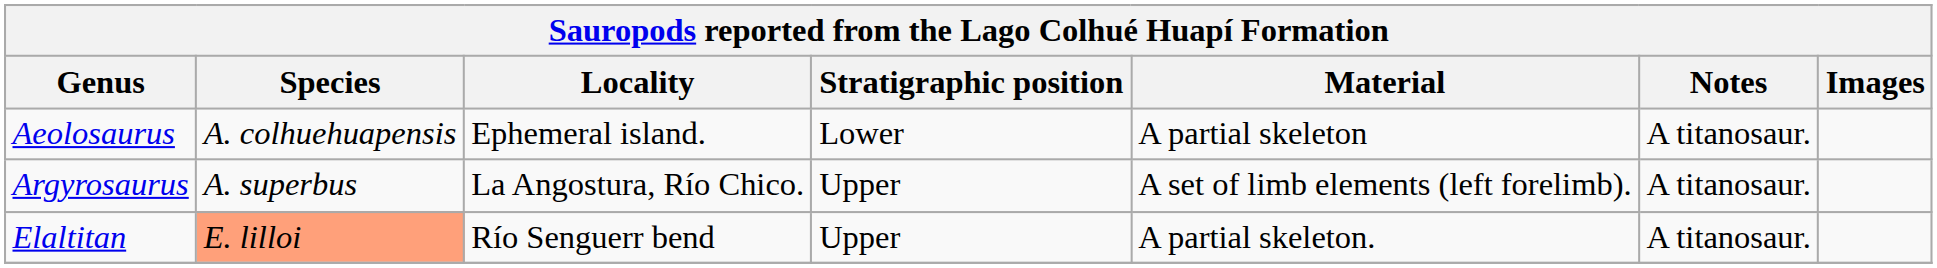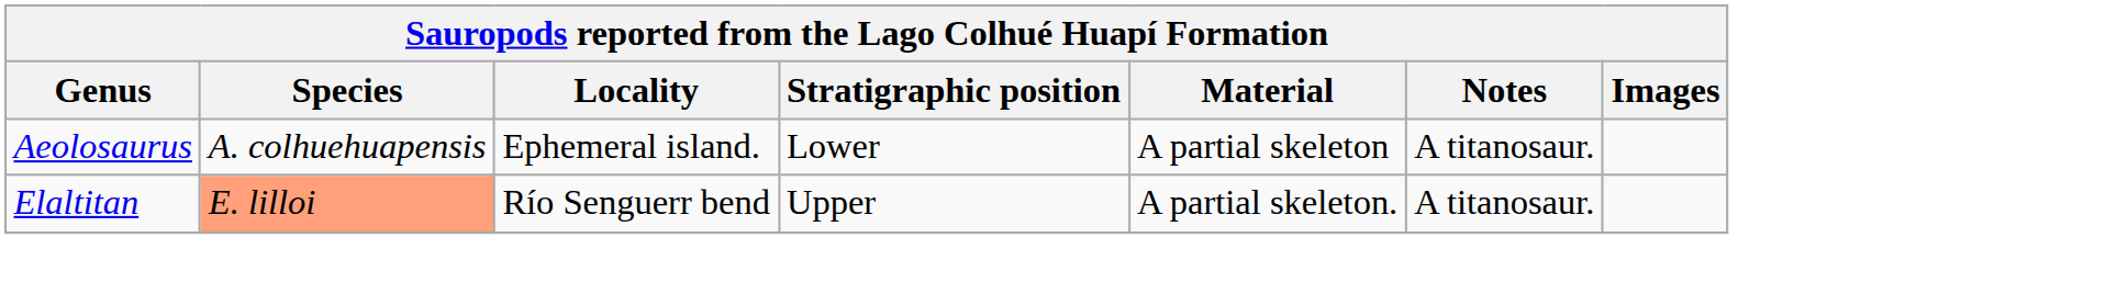- row: Argyrosaurus | A. superbus | La Angostura, Río Chico. | Upper | A set of limb elements (left forelimb). | A titanosaur.
